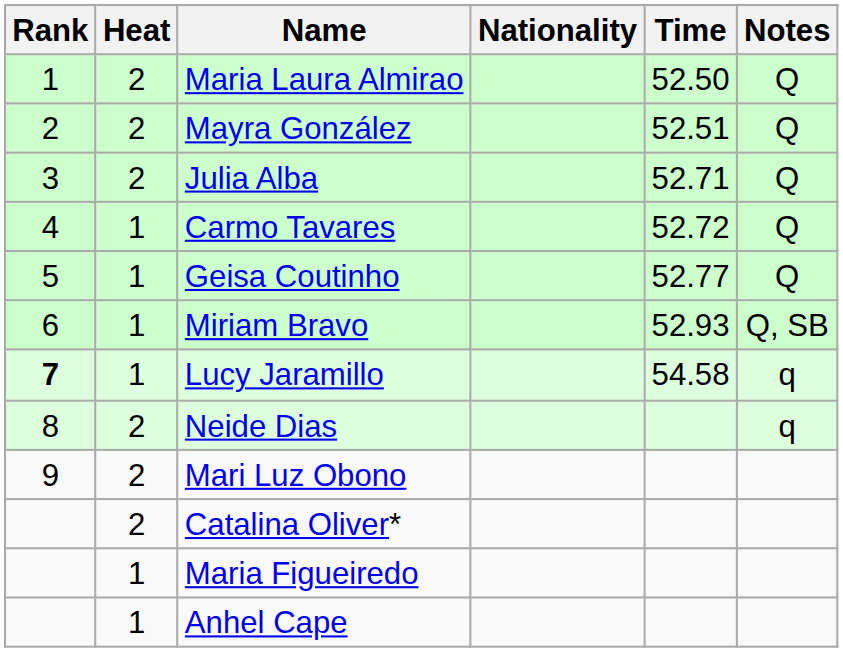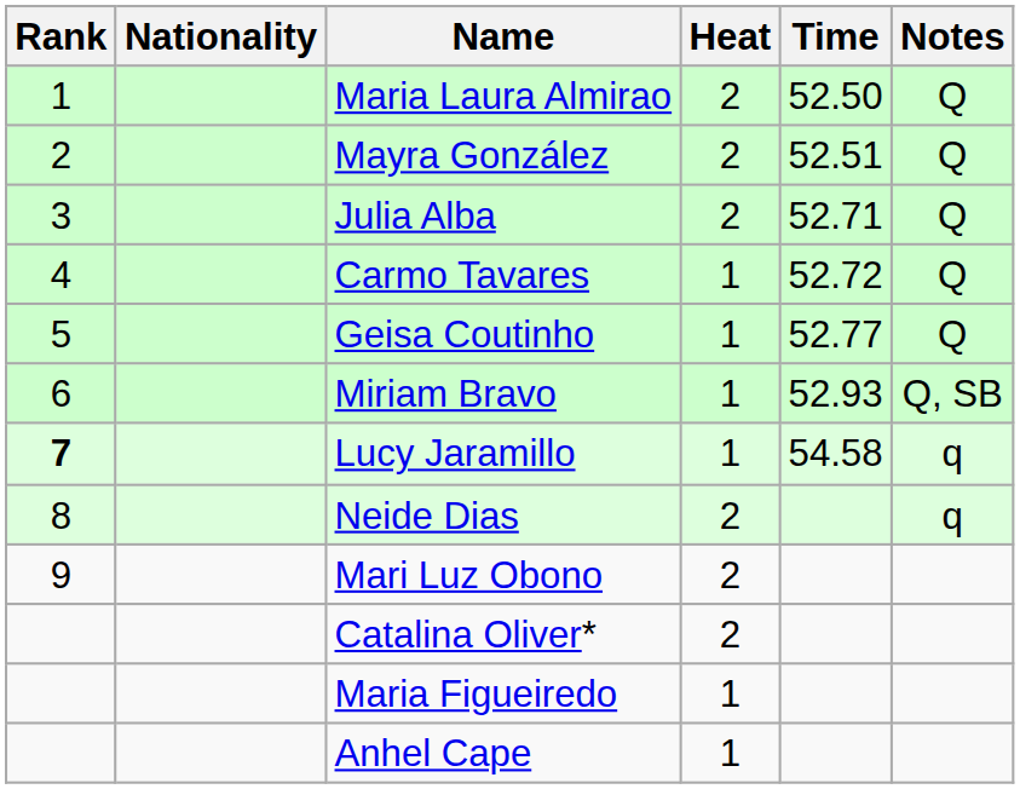columns swapped: Heat <-> Nationality
